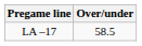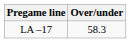LA –17 | Over/under: 58.5 -> 58.3
